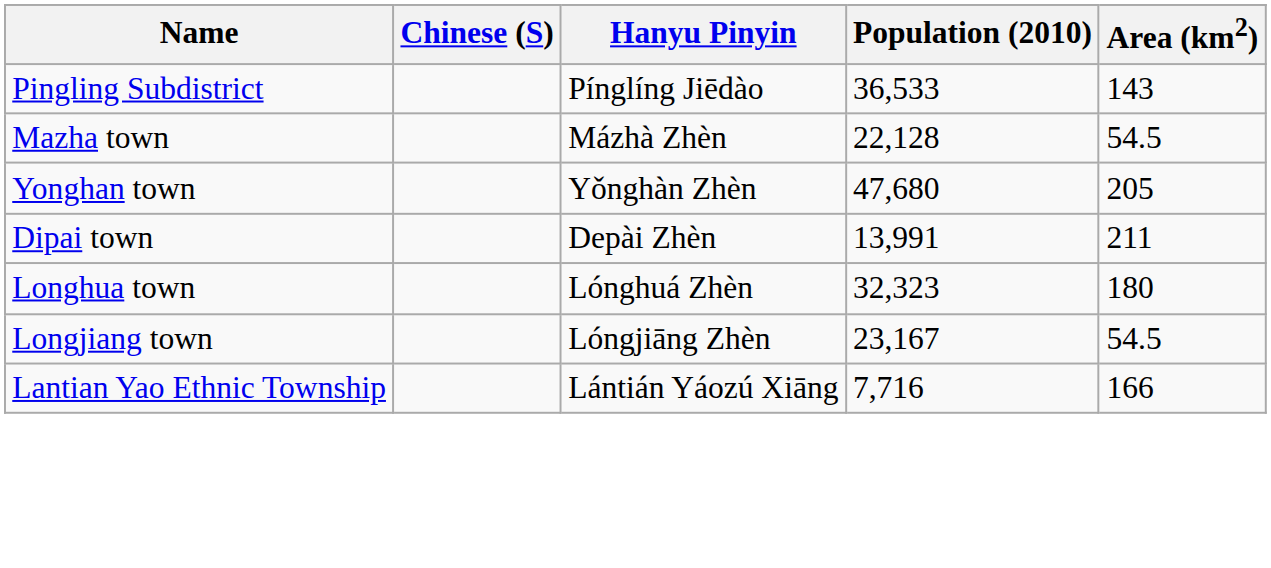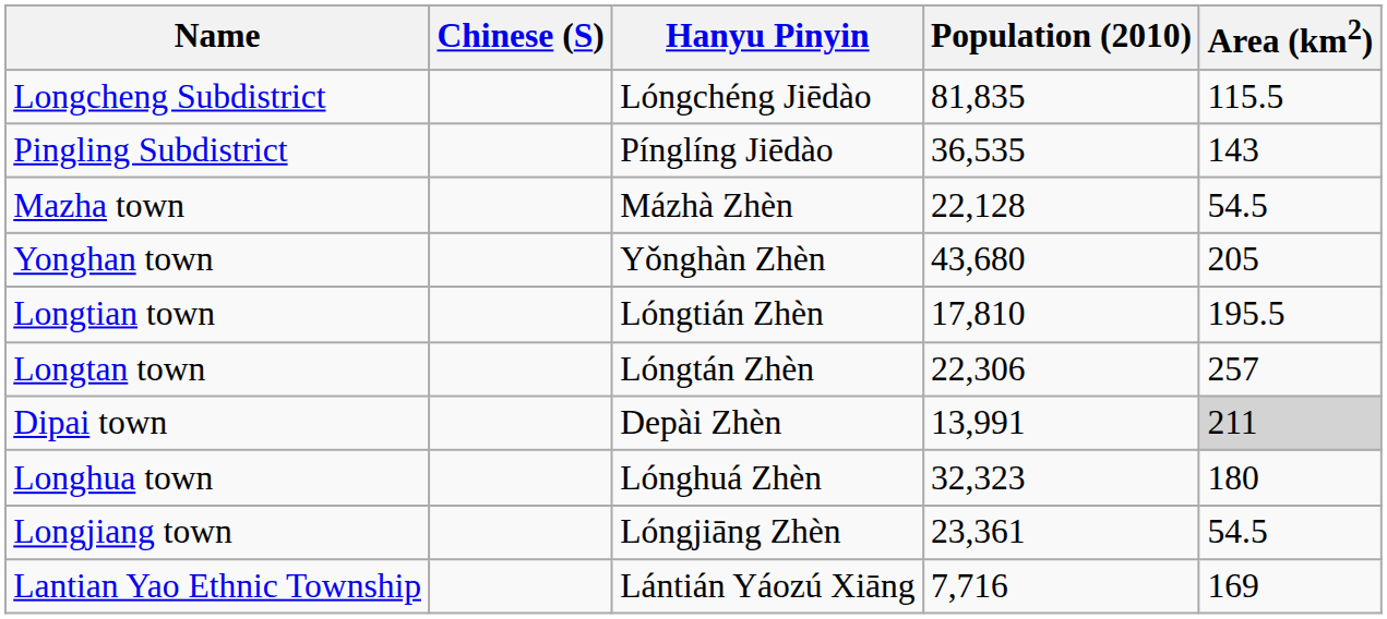+ row: Longcheng Subdistrict | Lóngchéng Jiēdào | 81,835 | 115.5
Pingling Subdistrict | Population (2010): 36,533 -> 36,535
Yonghan town | Population (2010): 47,680 -> 43,680
+ row: Longtian town | Lóngtián Zhèn | 17,810 | 195.5
+ row: Longtan town | Lóngtán Zhèn | 22,306 | 257
Dipai town | Area (km2): no background -> lightgrey background
Longjiang town | Population (2010): 23,167 -> 23,361
Lantian Yao Ethnic Township | Area (km2): 166 -> 169
